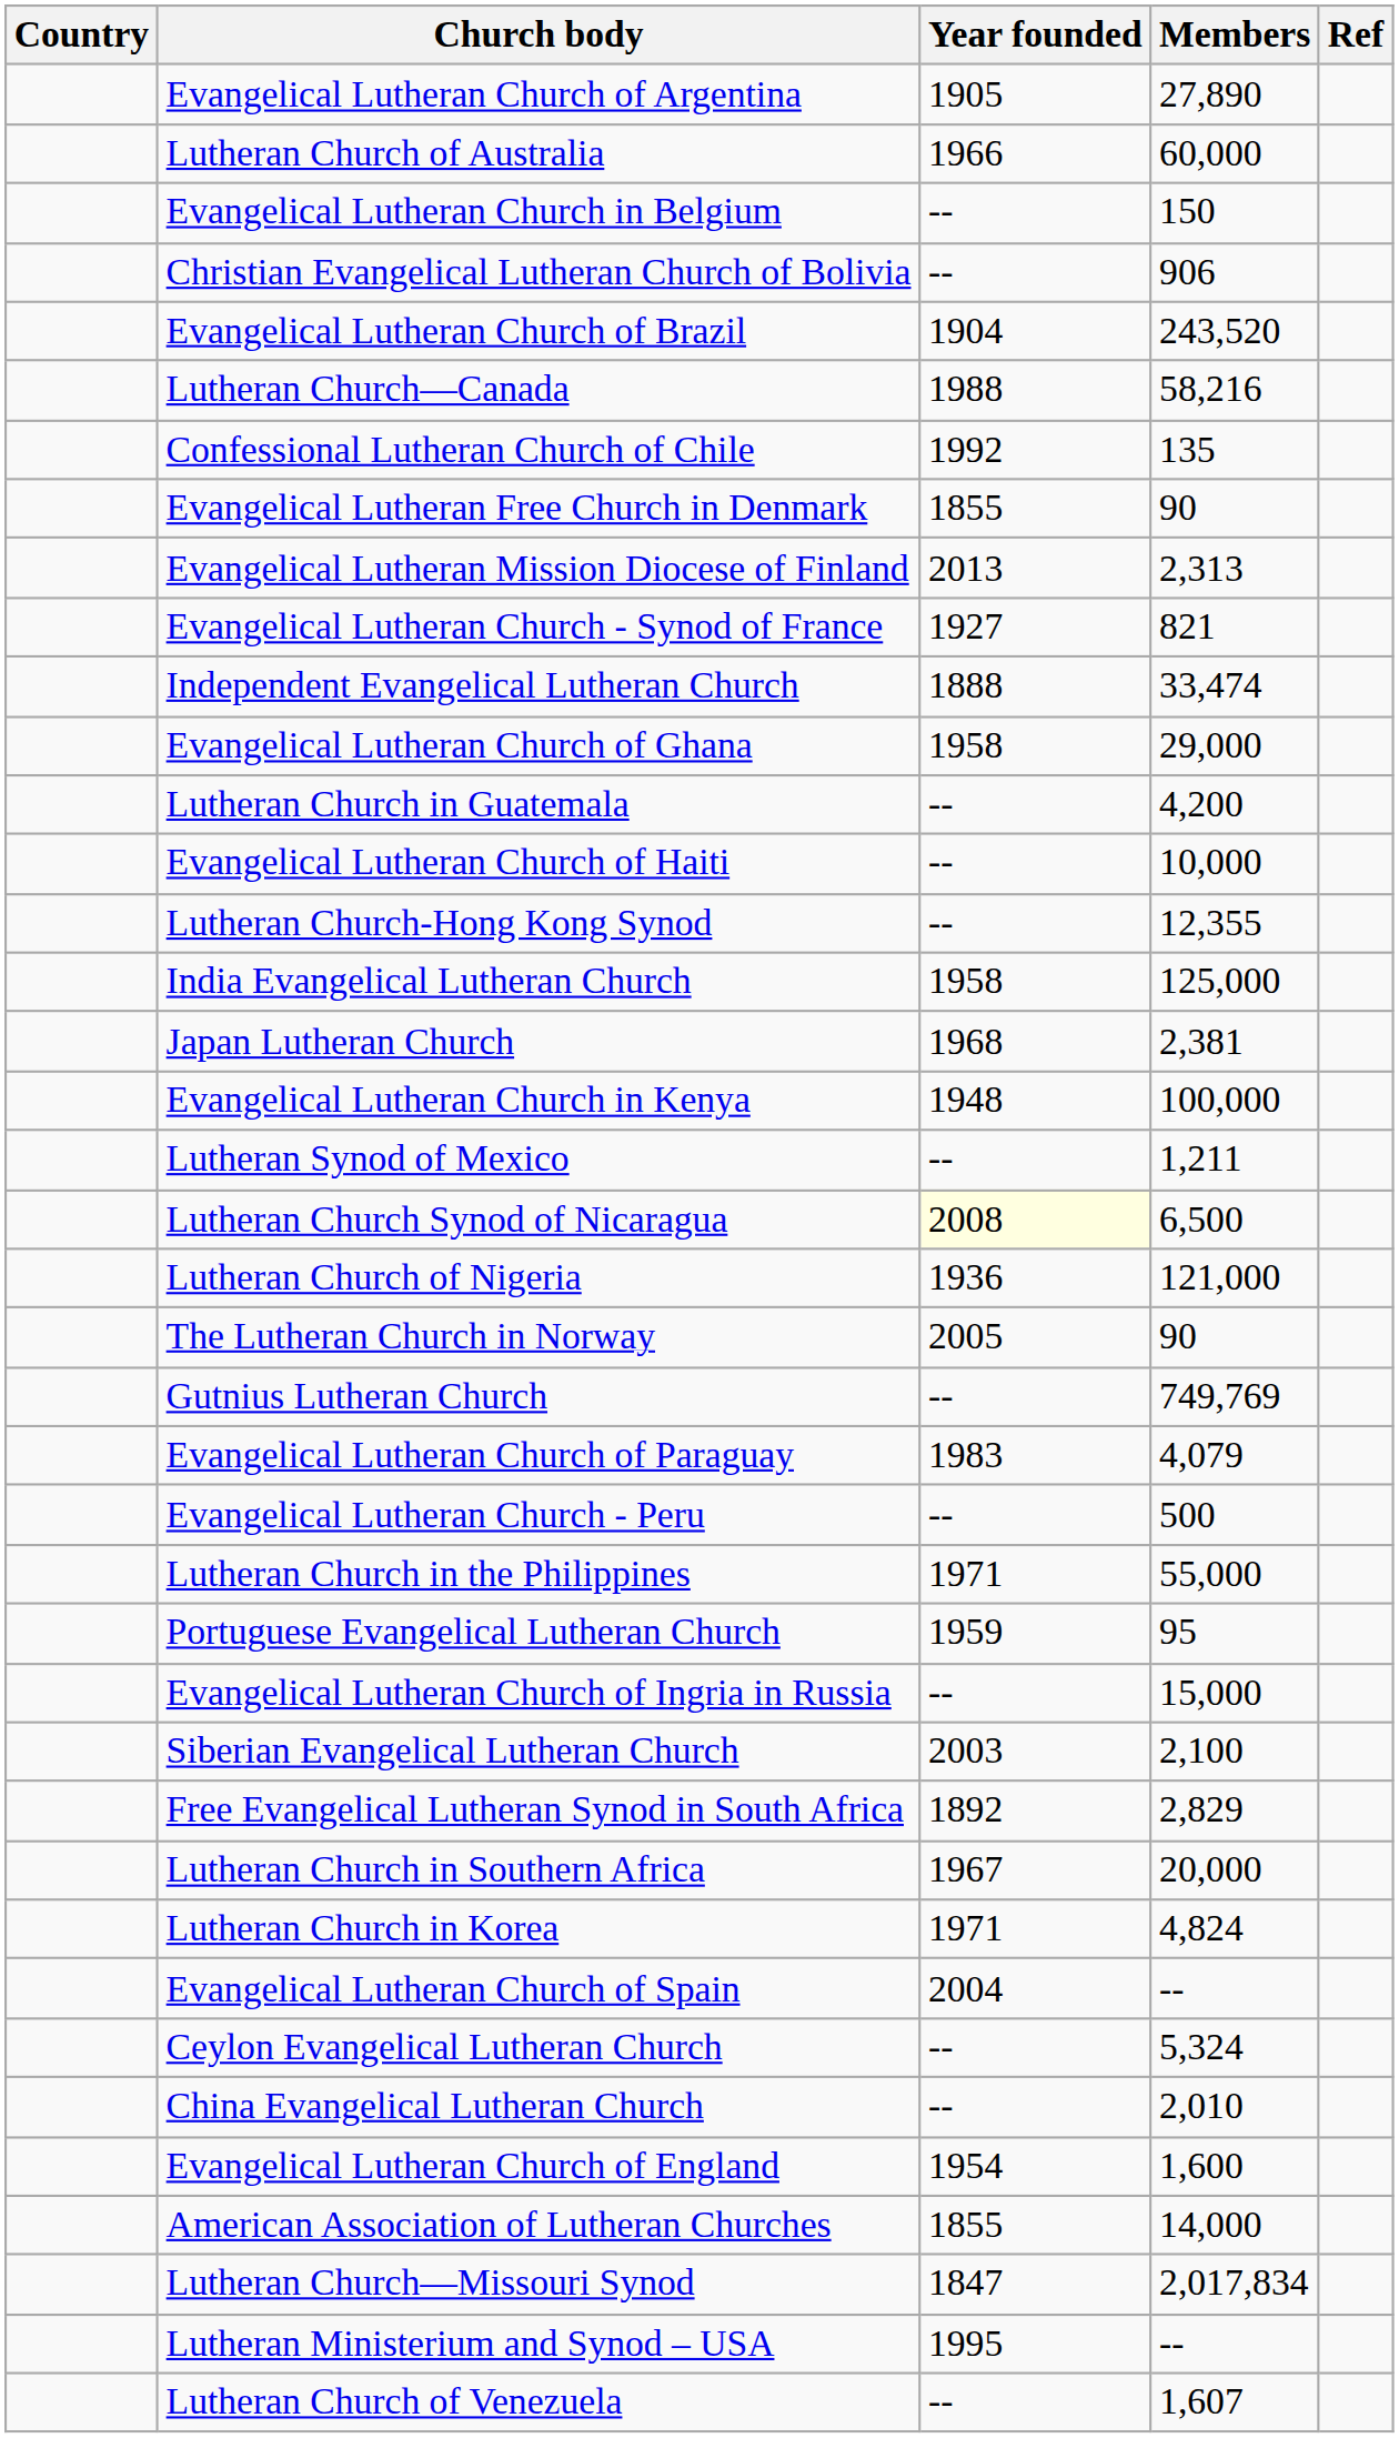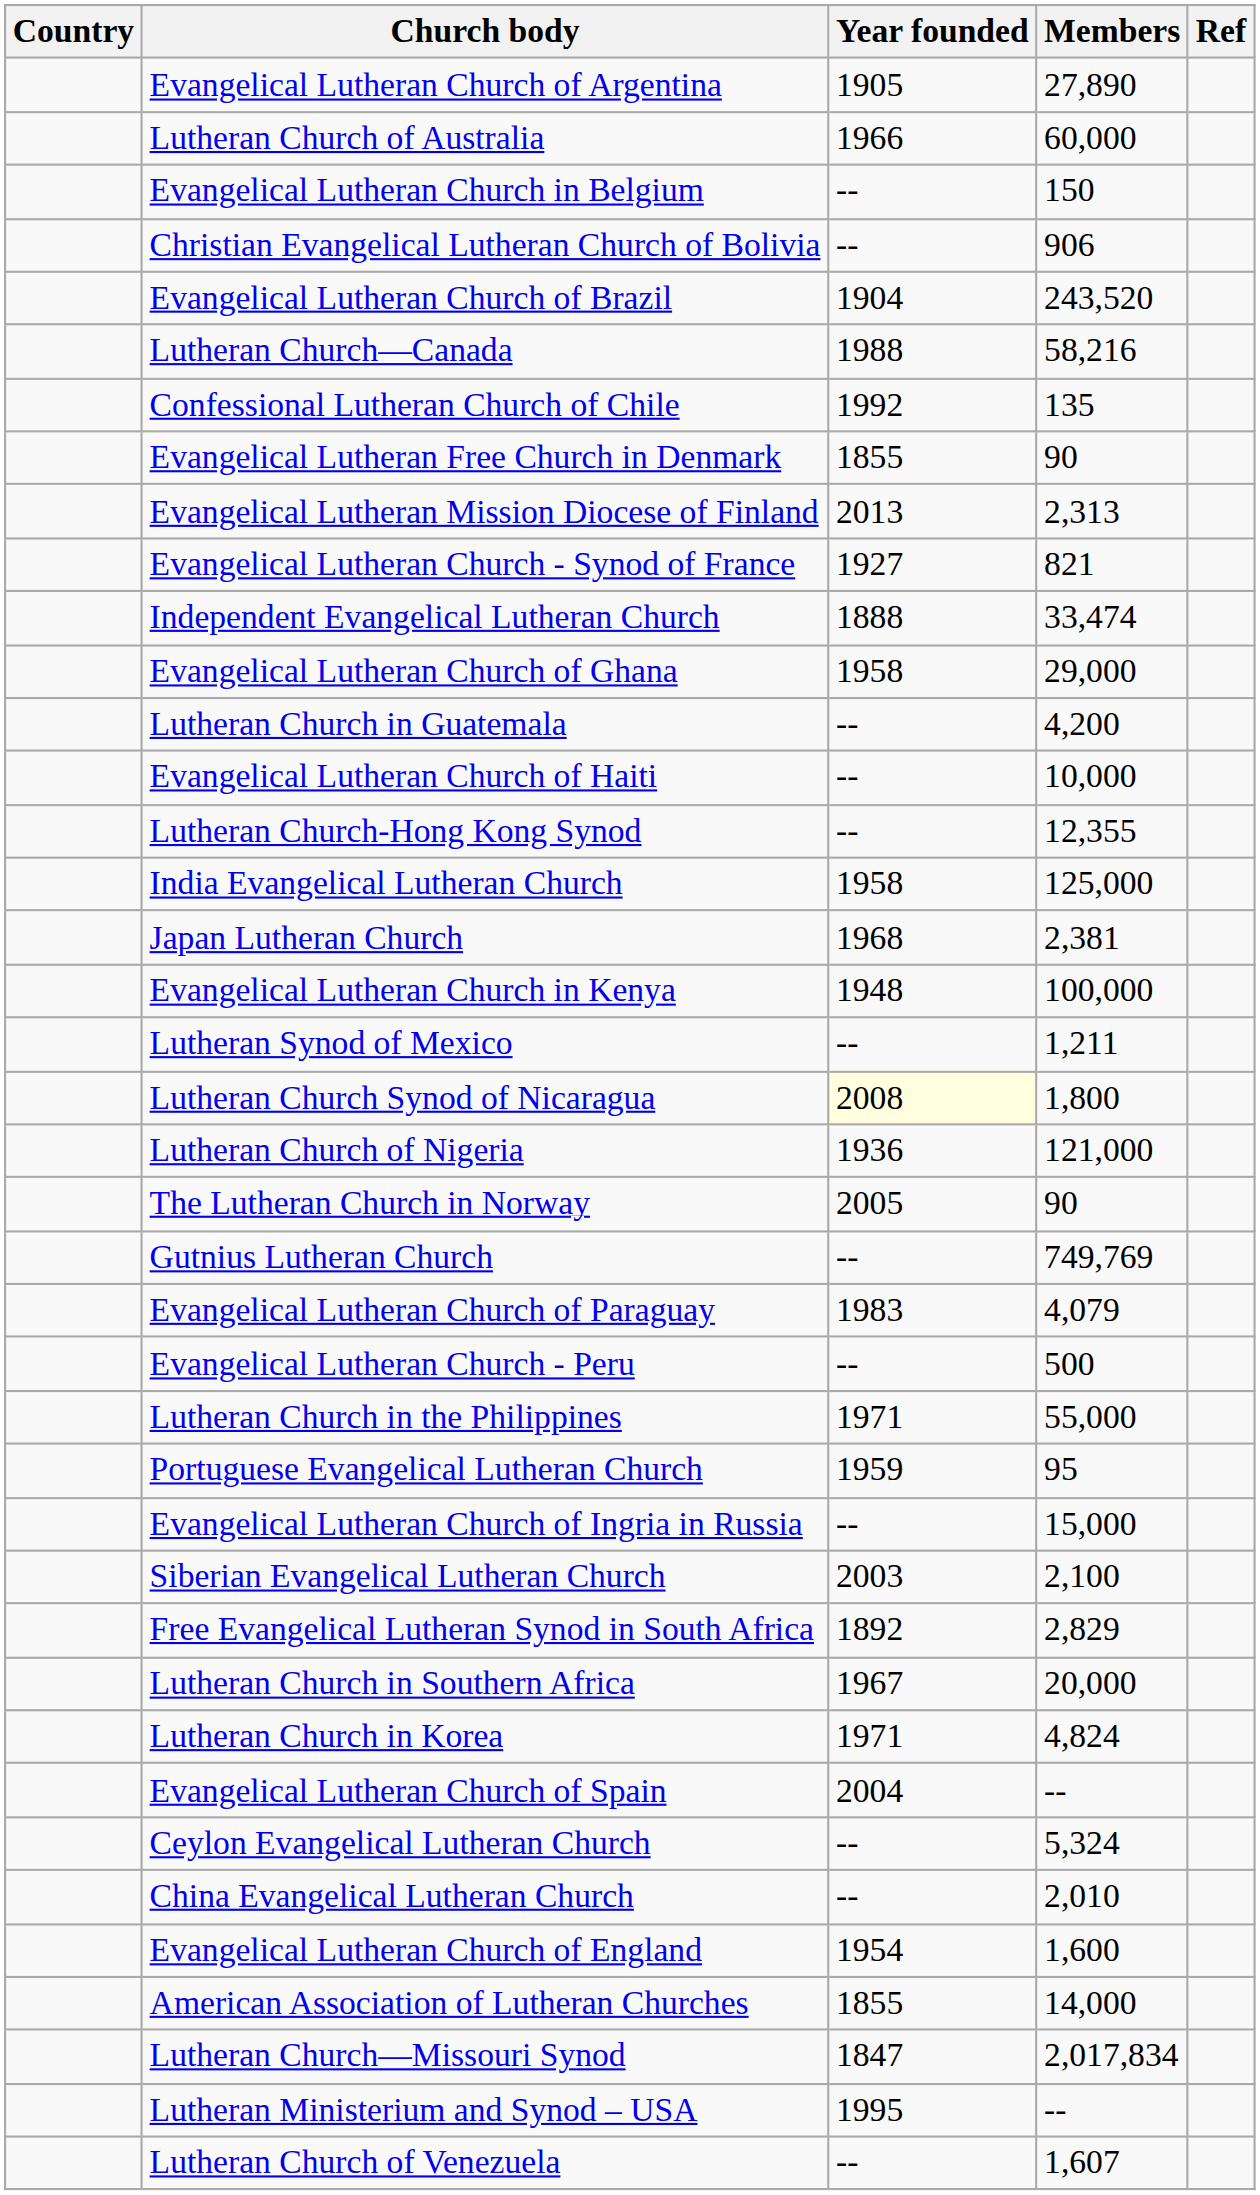Lutheran Church Synod of Nicaragua | Members: 6,500 -> 1,800
